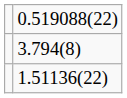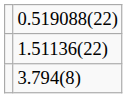rows swapped: 1.51136(22) <-> 3.794(8)
